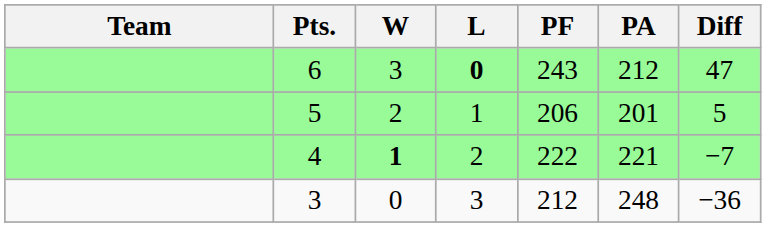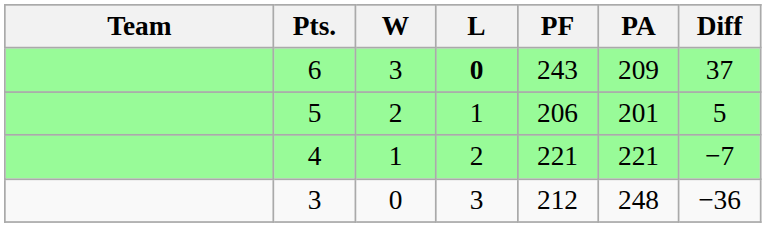6 | PA: 212 -> 209
6 | Diff: 47 -> 37
4 | W: bold -> normal
4 | PF: 222 -> 221
